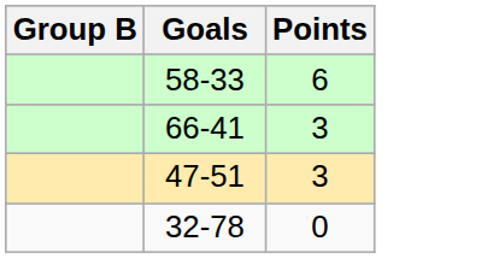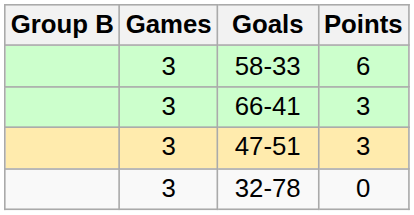+ column: Games | 3 | 3 | 3 | 3
